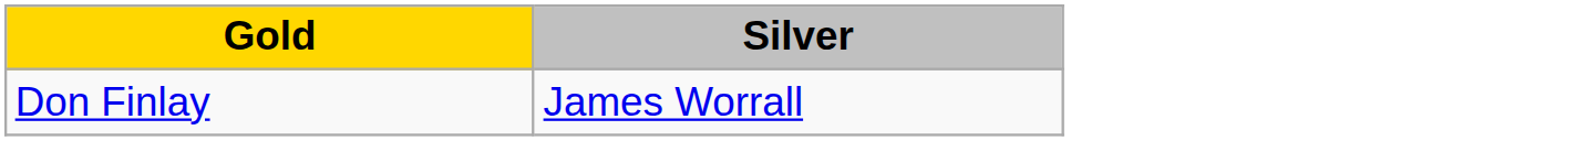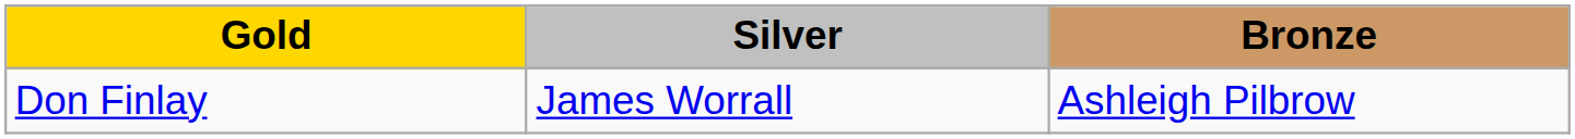+ column: Bronze | Ashleigh Pilbrow
